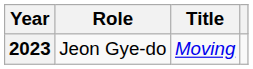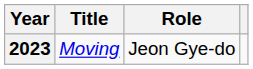columns swapped: Title <-> Role
